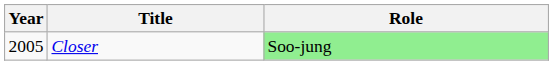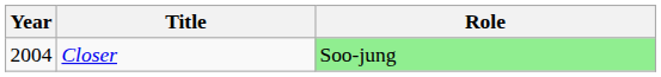Closer | Year: 2005 -> 2004
